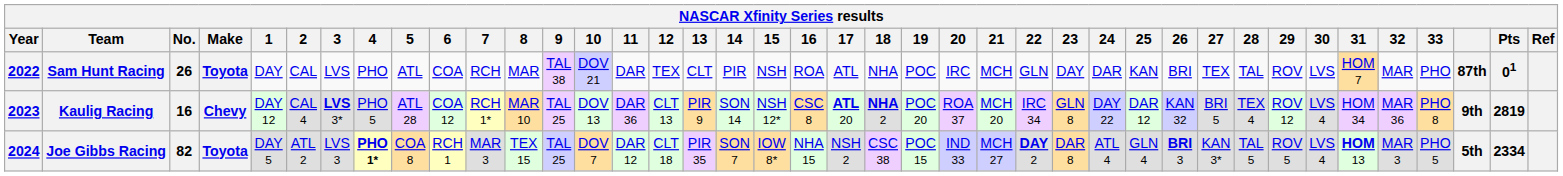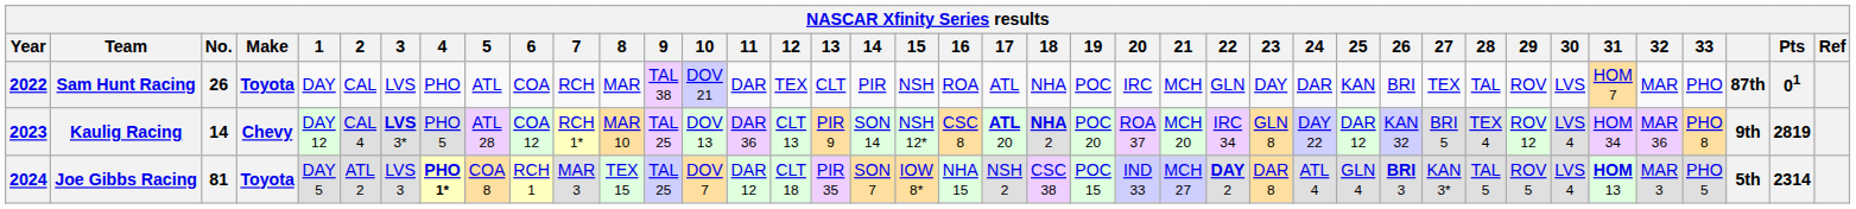Kaulig Racing | No.: 16 -> 14
Joe Gibbs Racing | No.: 82 -> 81
Joe Gibbs Racing | Pts: 2334 -> 2314
